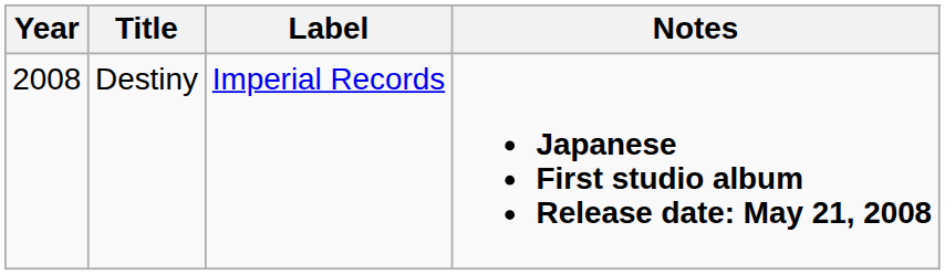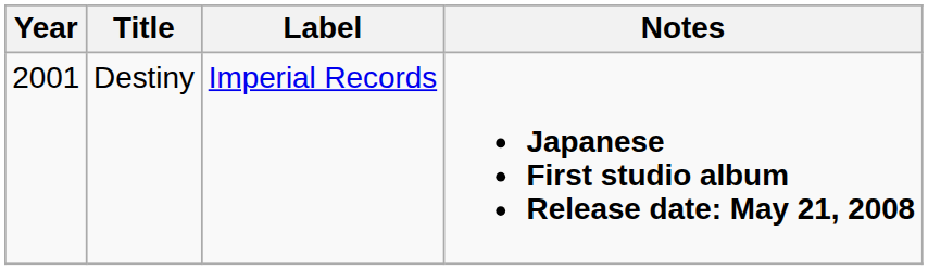Destiny | Year: 2008 -> 2001
